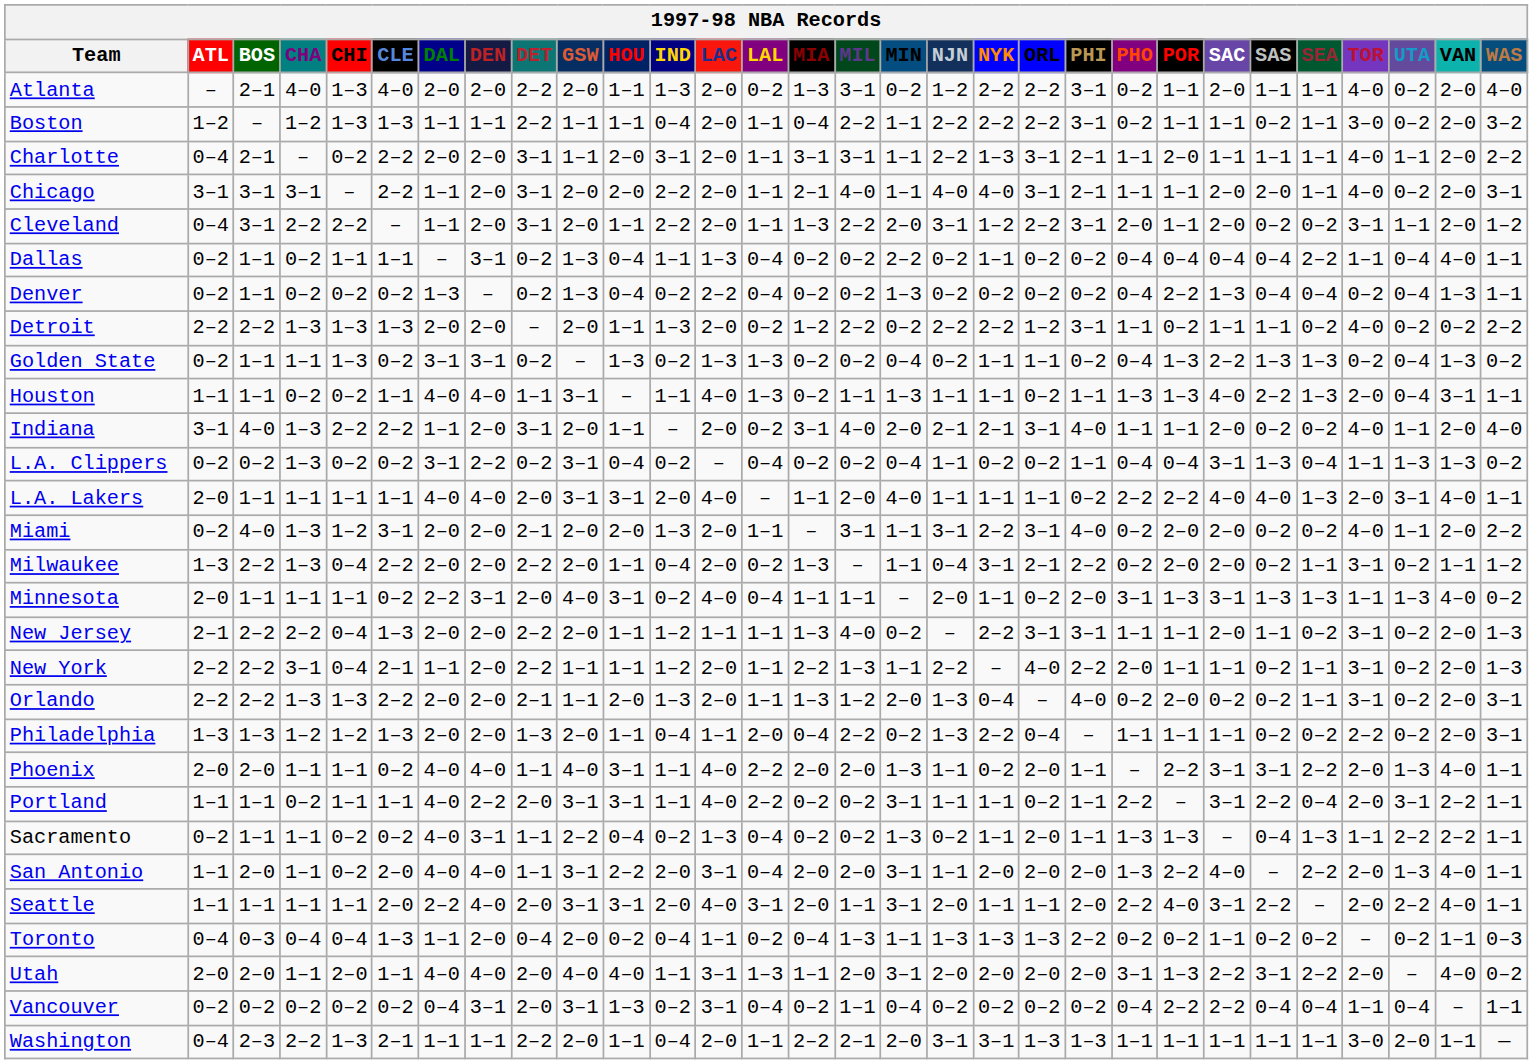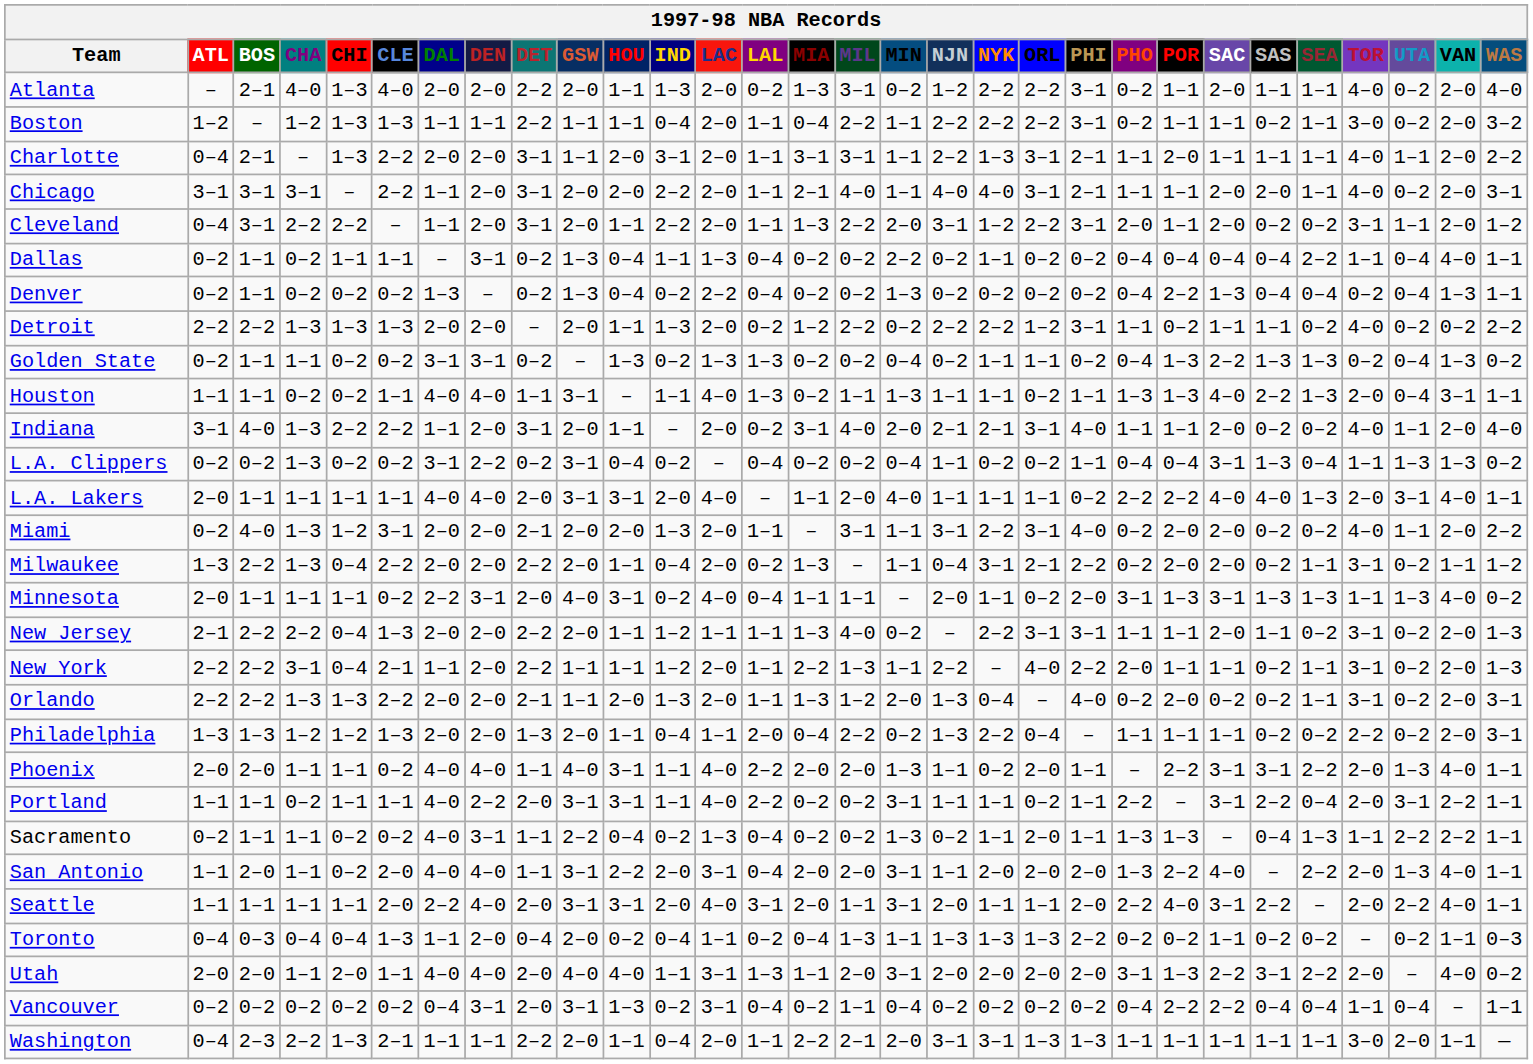Charlotte | CHI: 0–2 -> 1–3
Golden State | CHI: 1–3 -> 0–2
